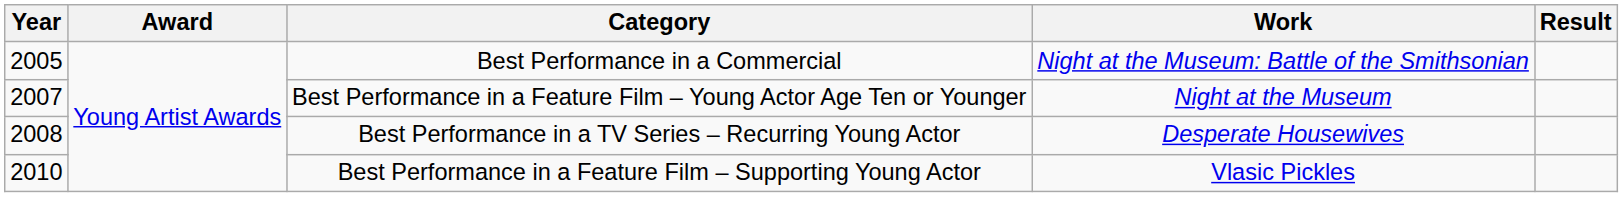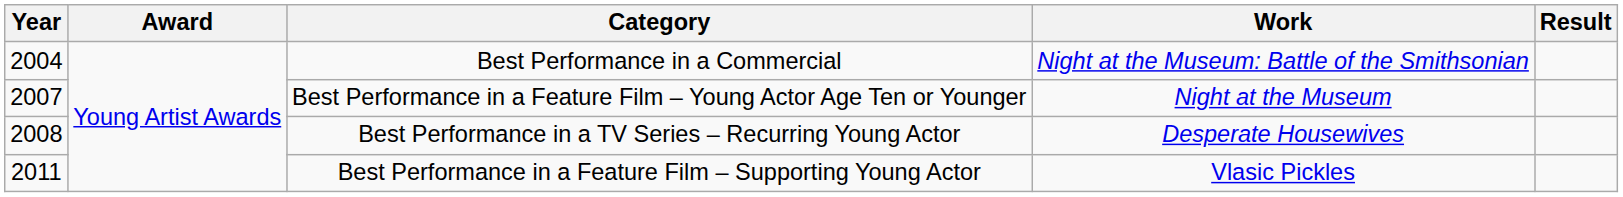Best Performance in a Commercial | Year: 2005 -> 2004
Best Performance in a Feature Film – Supporting Young Actor | Year: 2010 -> 2011
